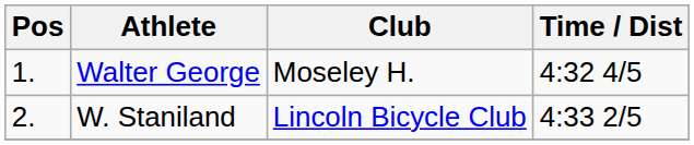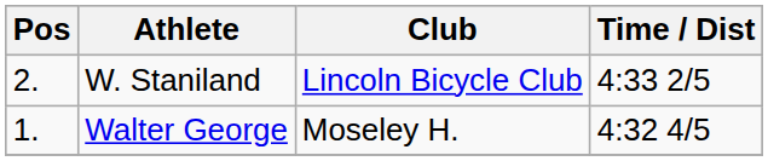rows swapped: Walter George <-> W. Staniland
